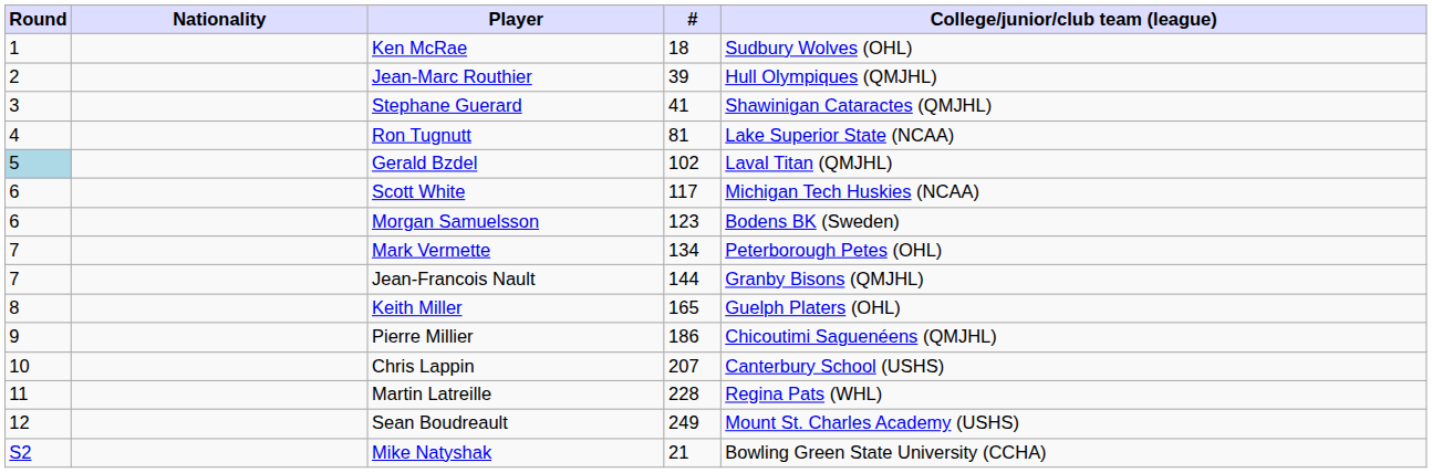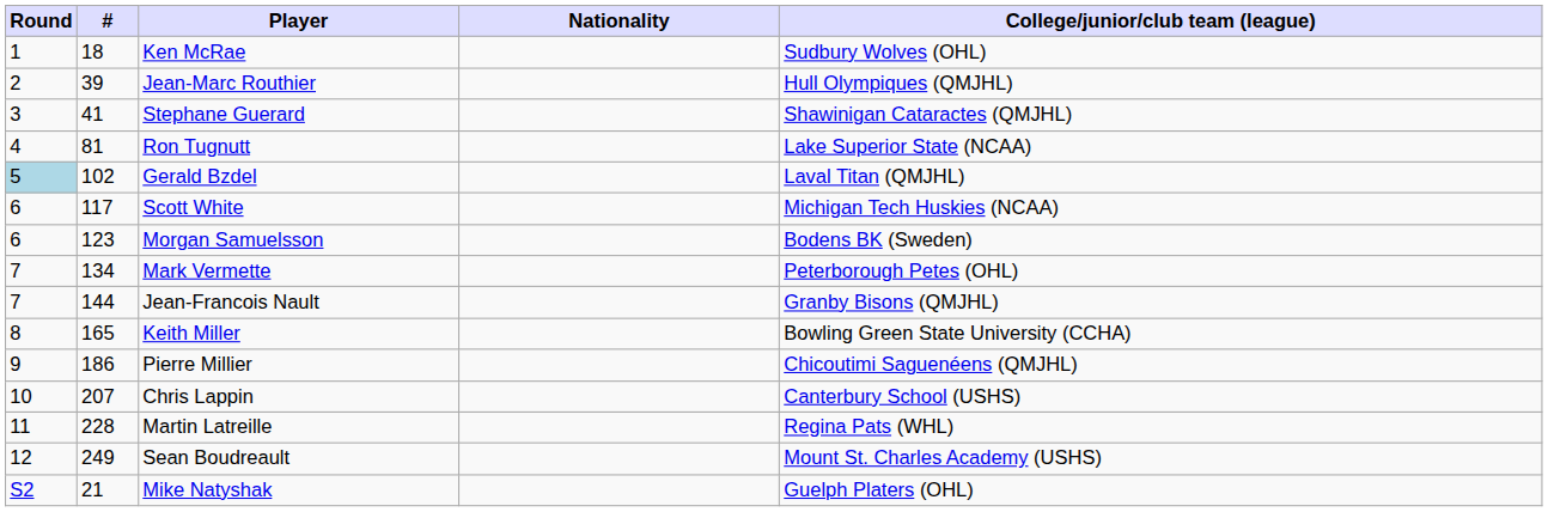columns swapped: # <-> Nationality
Keith Miller | College/junior/club team (league): Guelph Platers (OHL) -> Bowling Green State University (CCHA)
Mike Natyshak | College/junior/club team (league): Bowling Green State University (CCHA) -> Guelph Platers (OHL)
